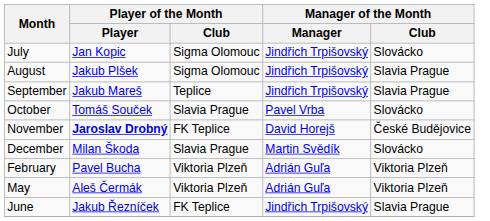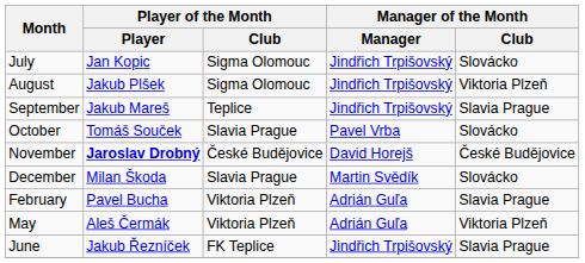August | Manager of the Month / Club: Slavia Prague -> Viktoria Plzeň
November | Player of the Month / Club: FK Teplice -> České Budějovice
February | Manager of the Month / Club: Viktoria Plzeň -> Slavia Prague
